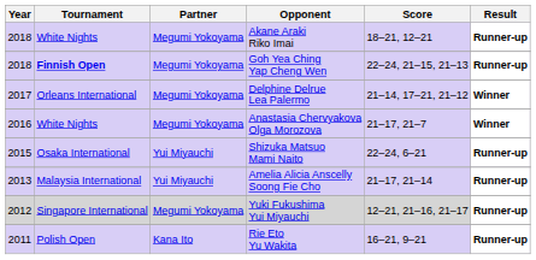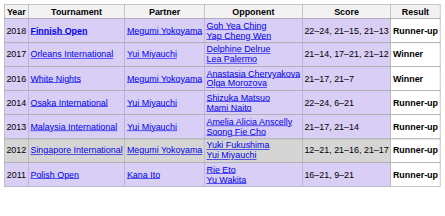- row: 2018 | White Nights | Megumi Yokoyama | Akane Araki Riko Imai | 18–21, 12–21 | Runner-up
Delphine Delrue Lea Palermo | Partner: Megumi Yokoyama -> Yui Miyauchi
Shizuka Matsuo Mami Naito | Year: 2015 -> 2014
